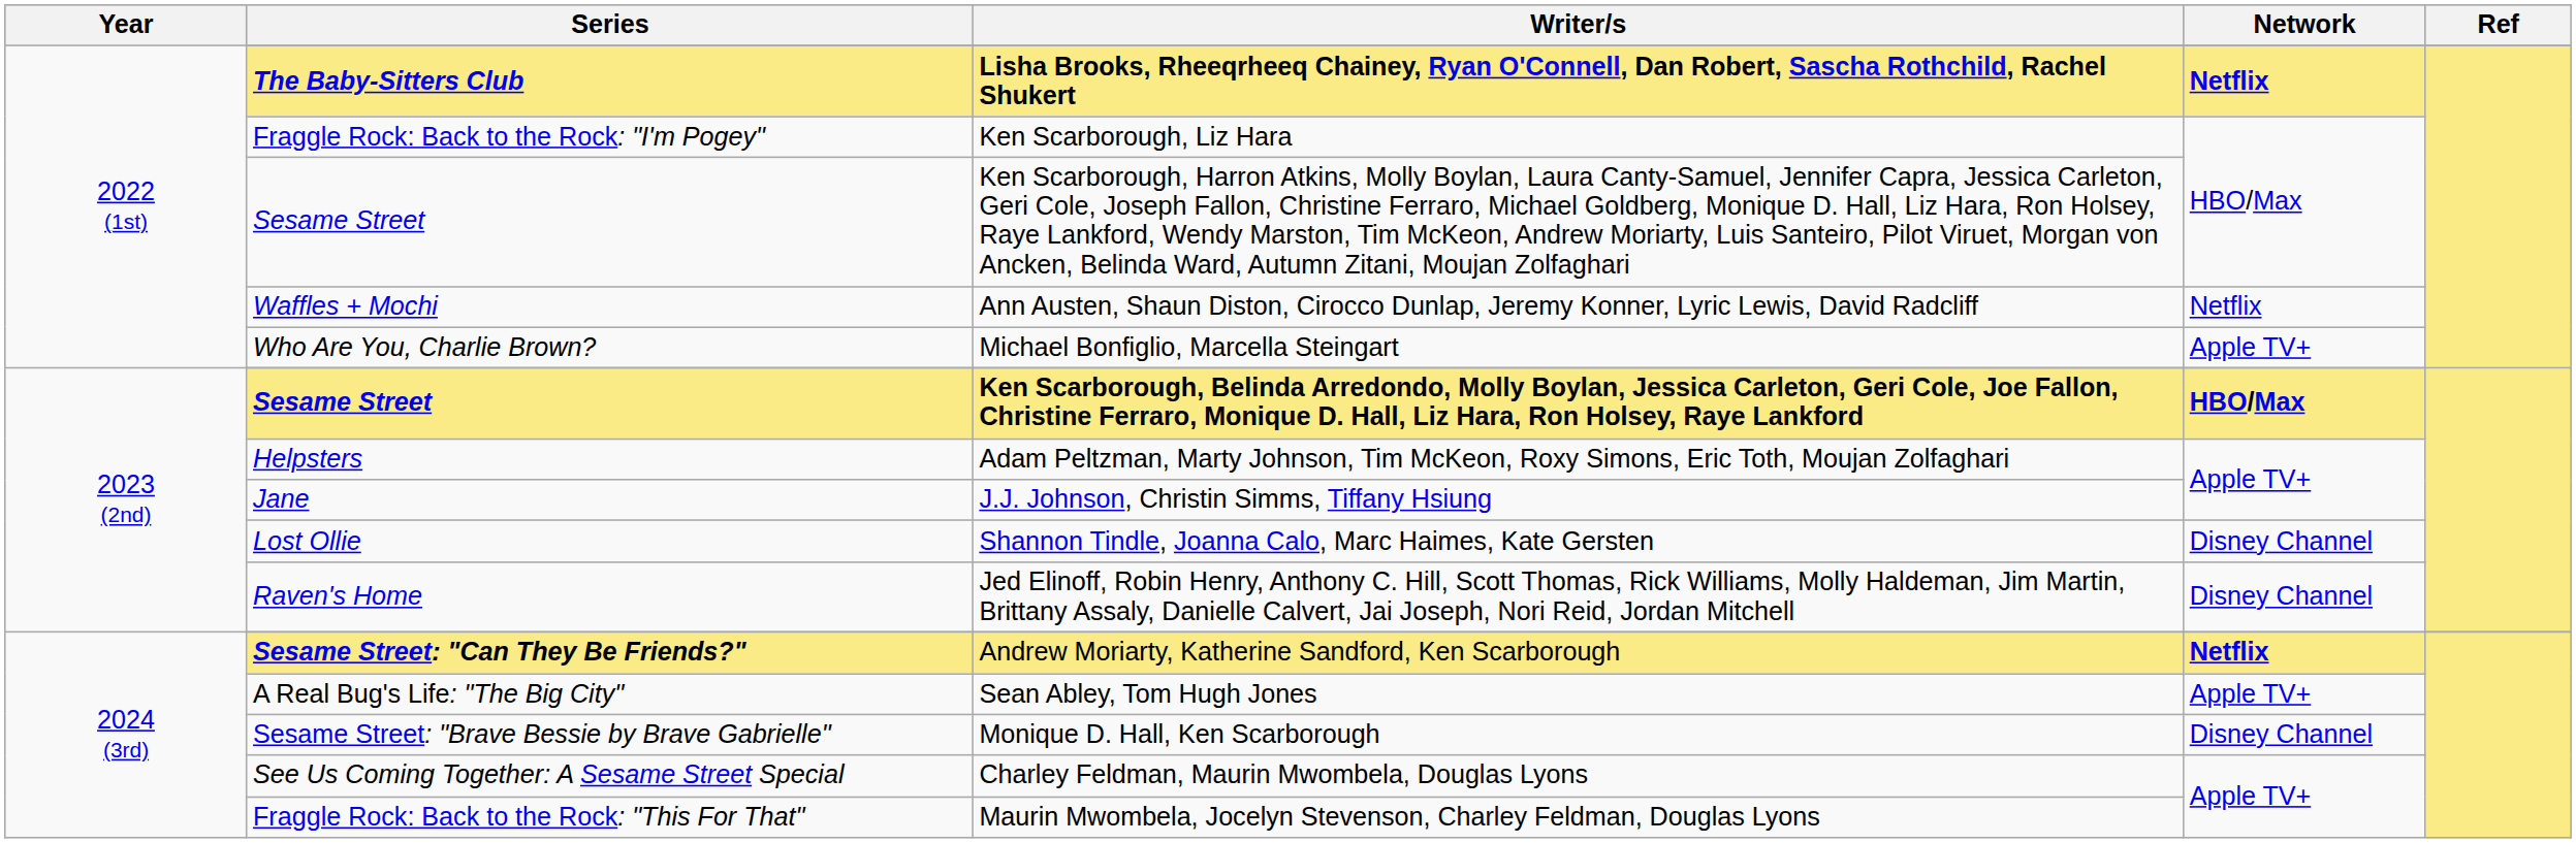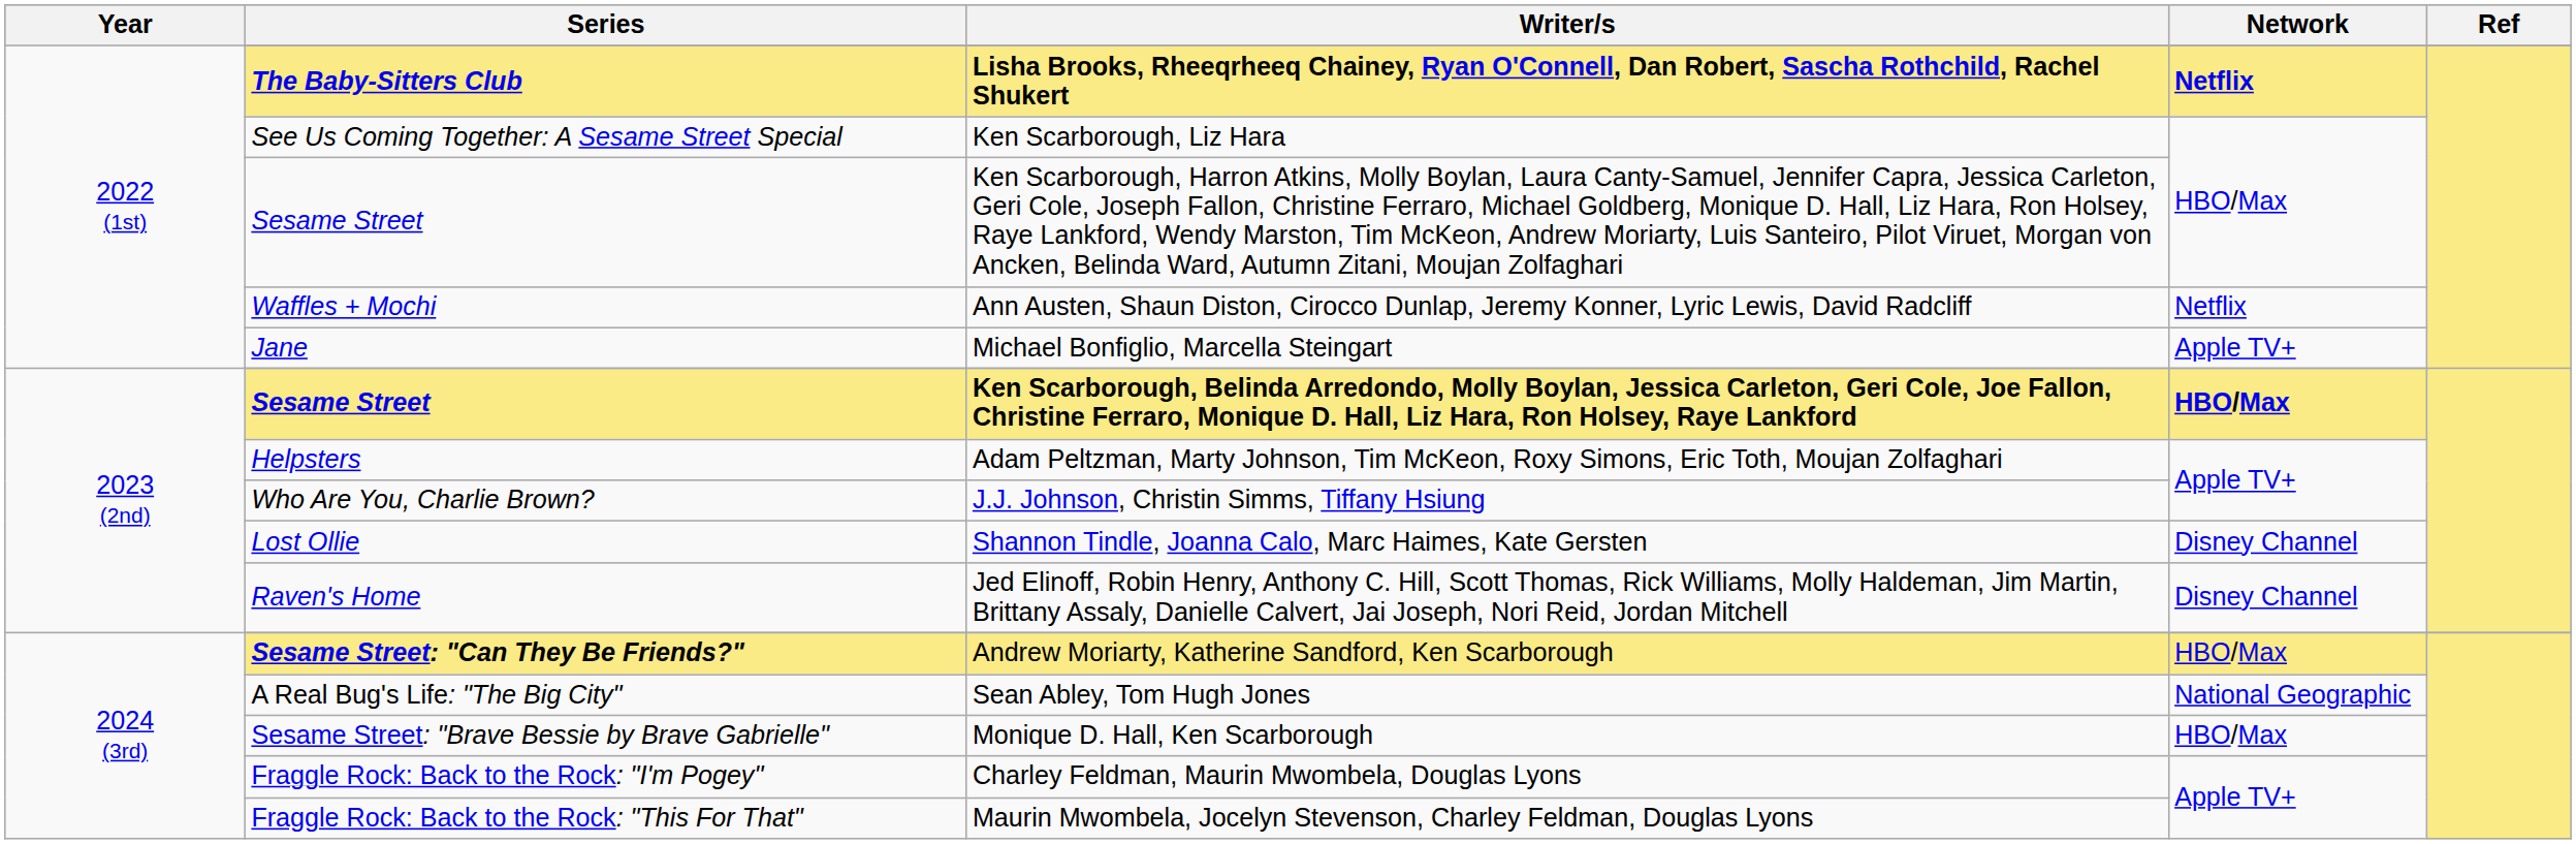Ken Scarborough, Liz Hara | Series: Fraggle Rock: Back to the Rock: "I'm Pogey" -> See Us Coming Together: A Sesame Street Special
Michael Bonfiglio, Marcella Steingart | Series: Who Are You, Charlie Brown? -> Jane
J.J. Johnson, Christin Simms, Tiffany Hsiung | Series: Jane -> Who Are You, Charlie Brown?
Andrew Moriarty, Katherine Sandford, Ken Scarborough | Network: Netflix -> HBO/Max
Sean Abley, Tom Hugh Jones | Network: Apple TV+ -> National Geographic
Monique D. Hall, Ken Scarborough | Network: Disney Channel -> HBO/Max
Charley Feldman, Maurin Mwombela, Douglas Lyons | Series: See Us Coming Together: A Sesame Street Special -> Fraggle Rock: Back to the Rock: "I'm Pogey"
